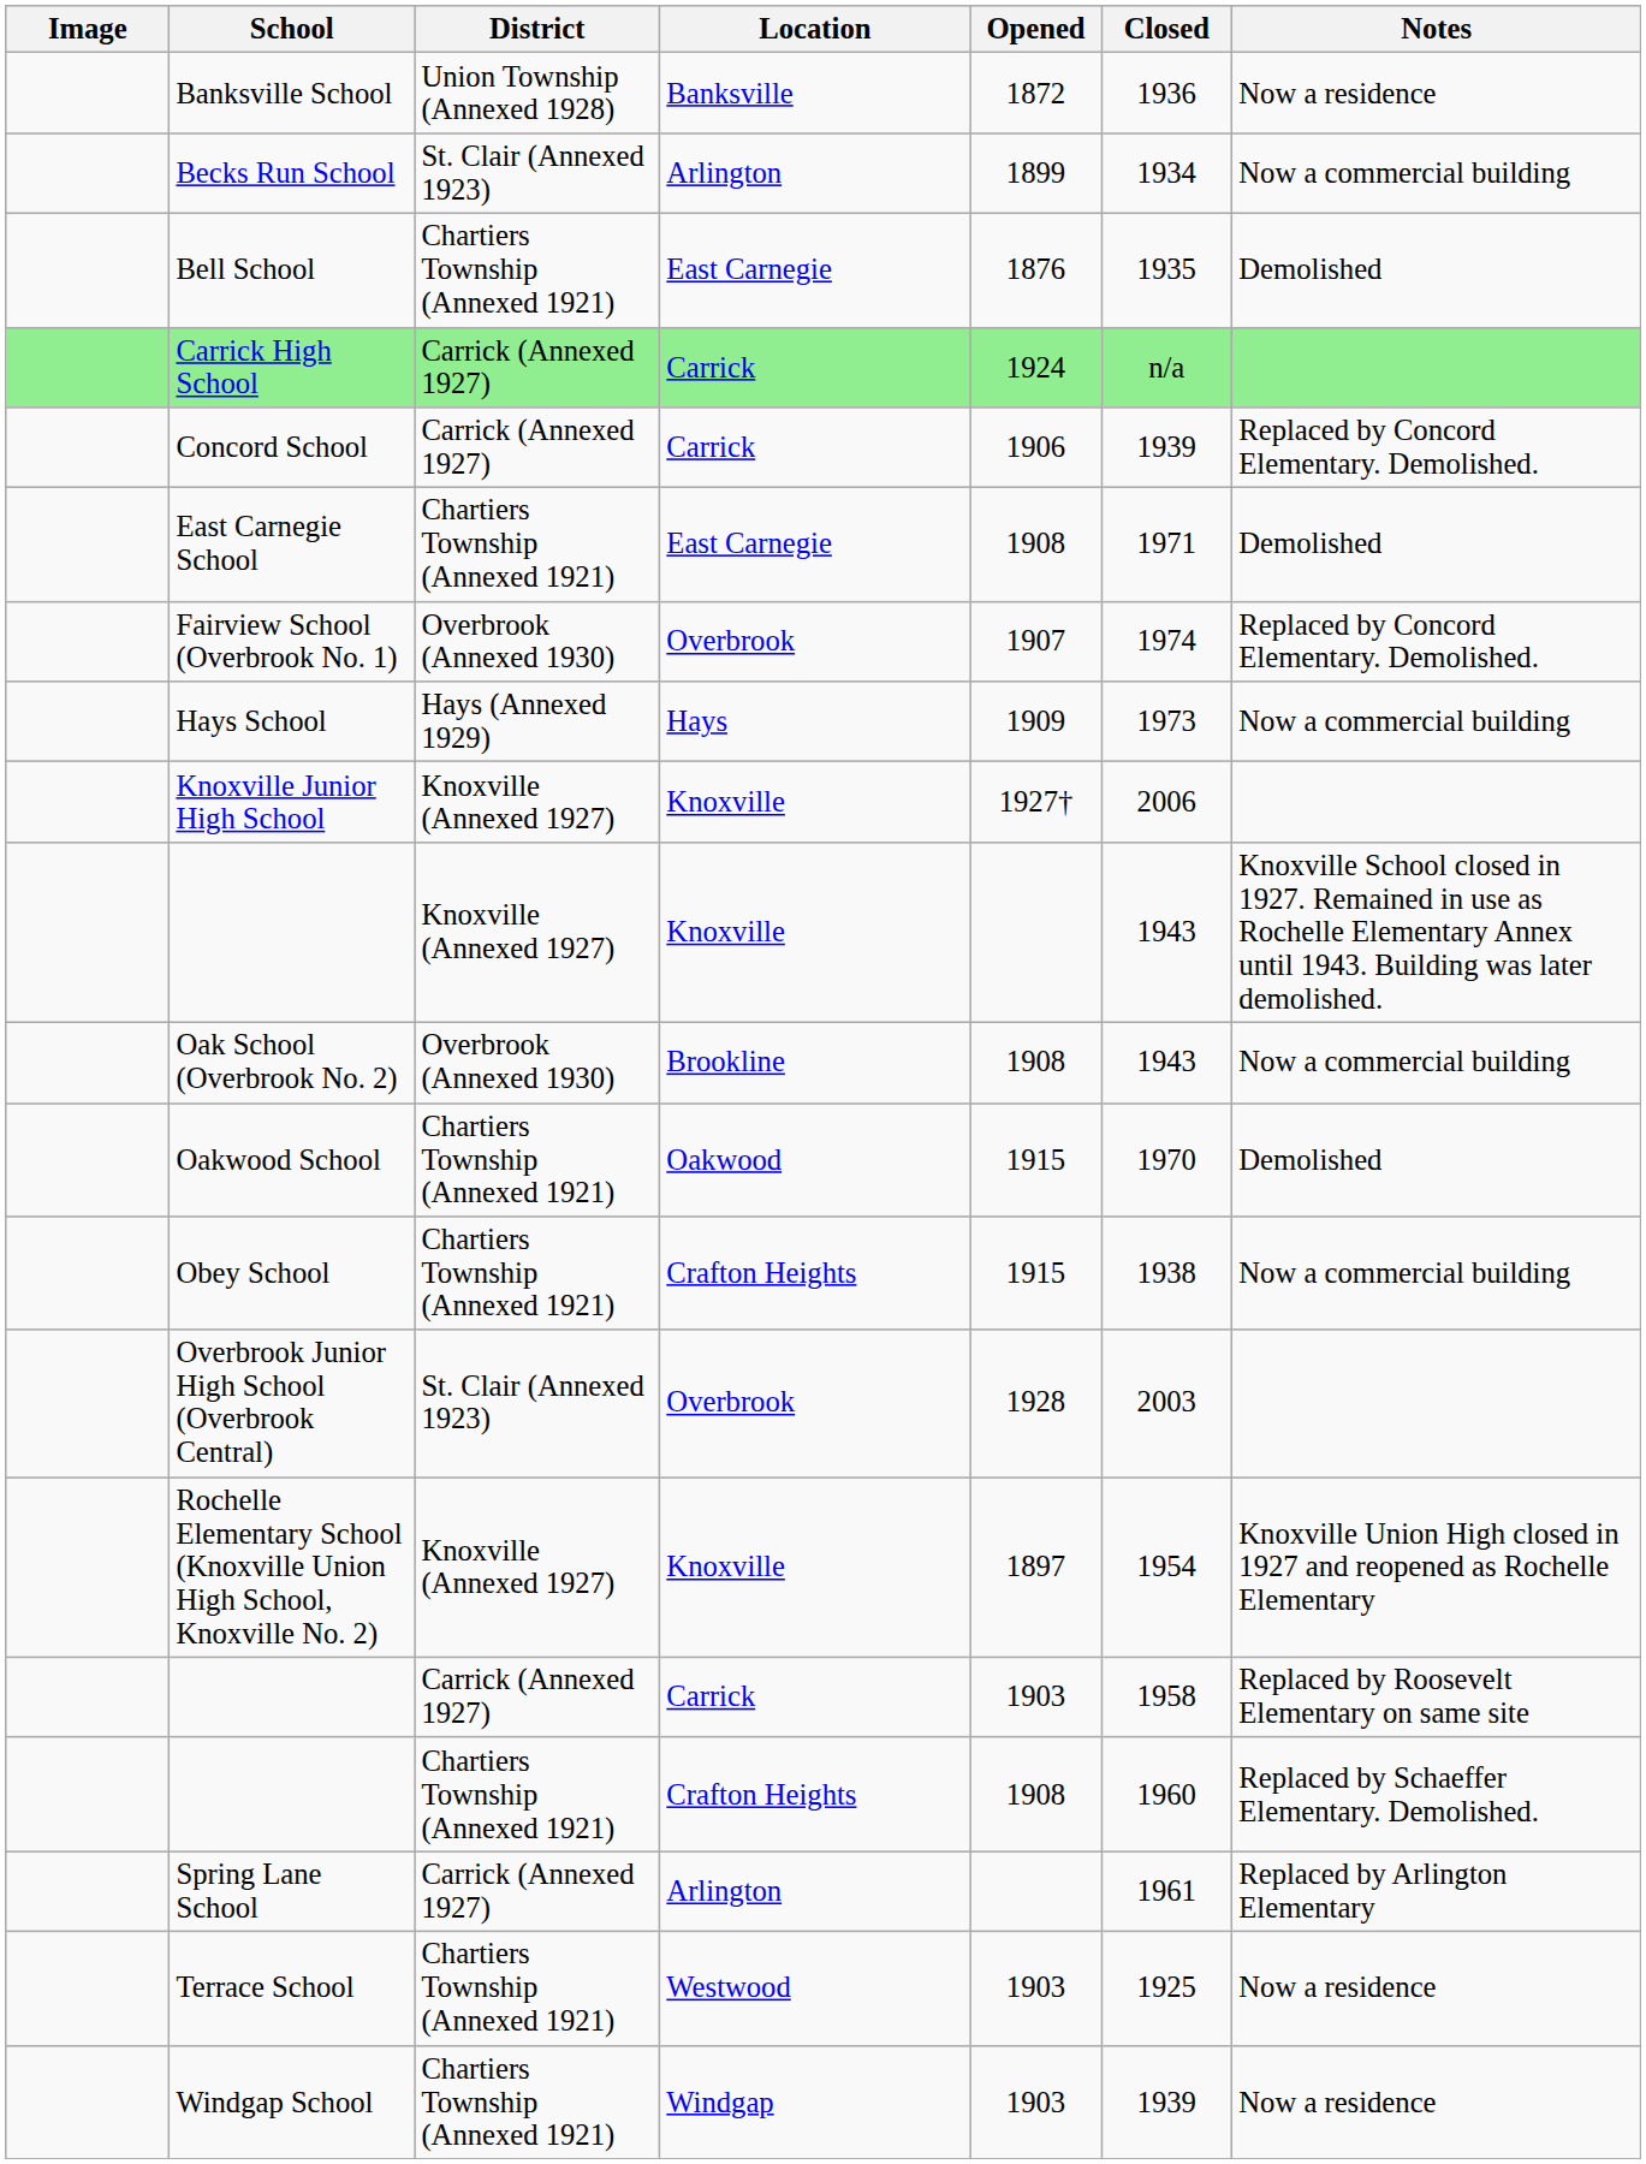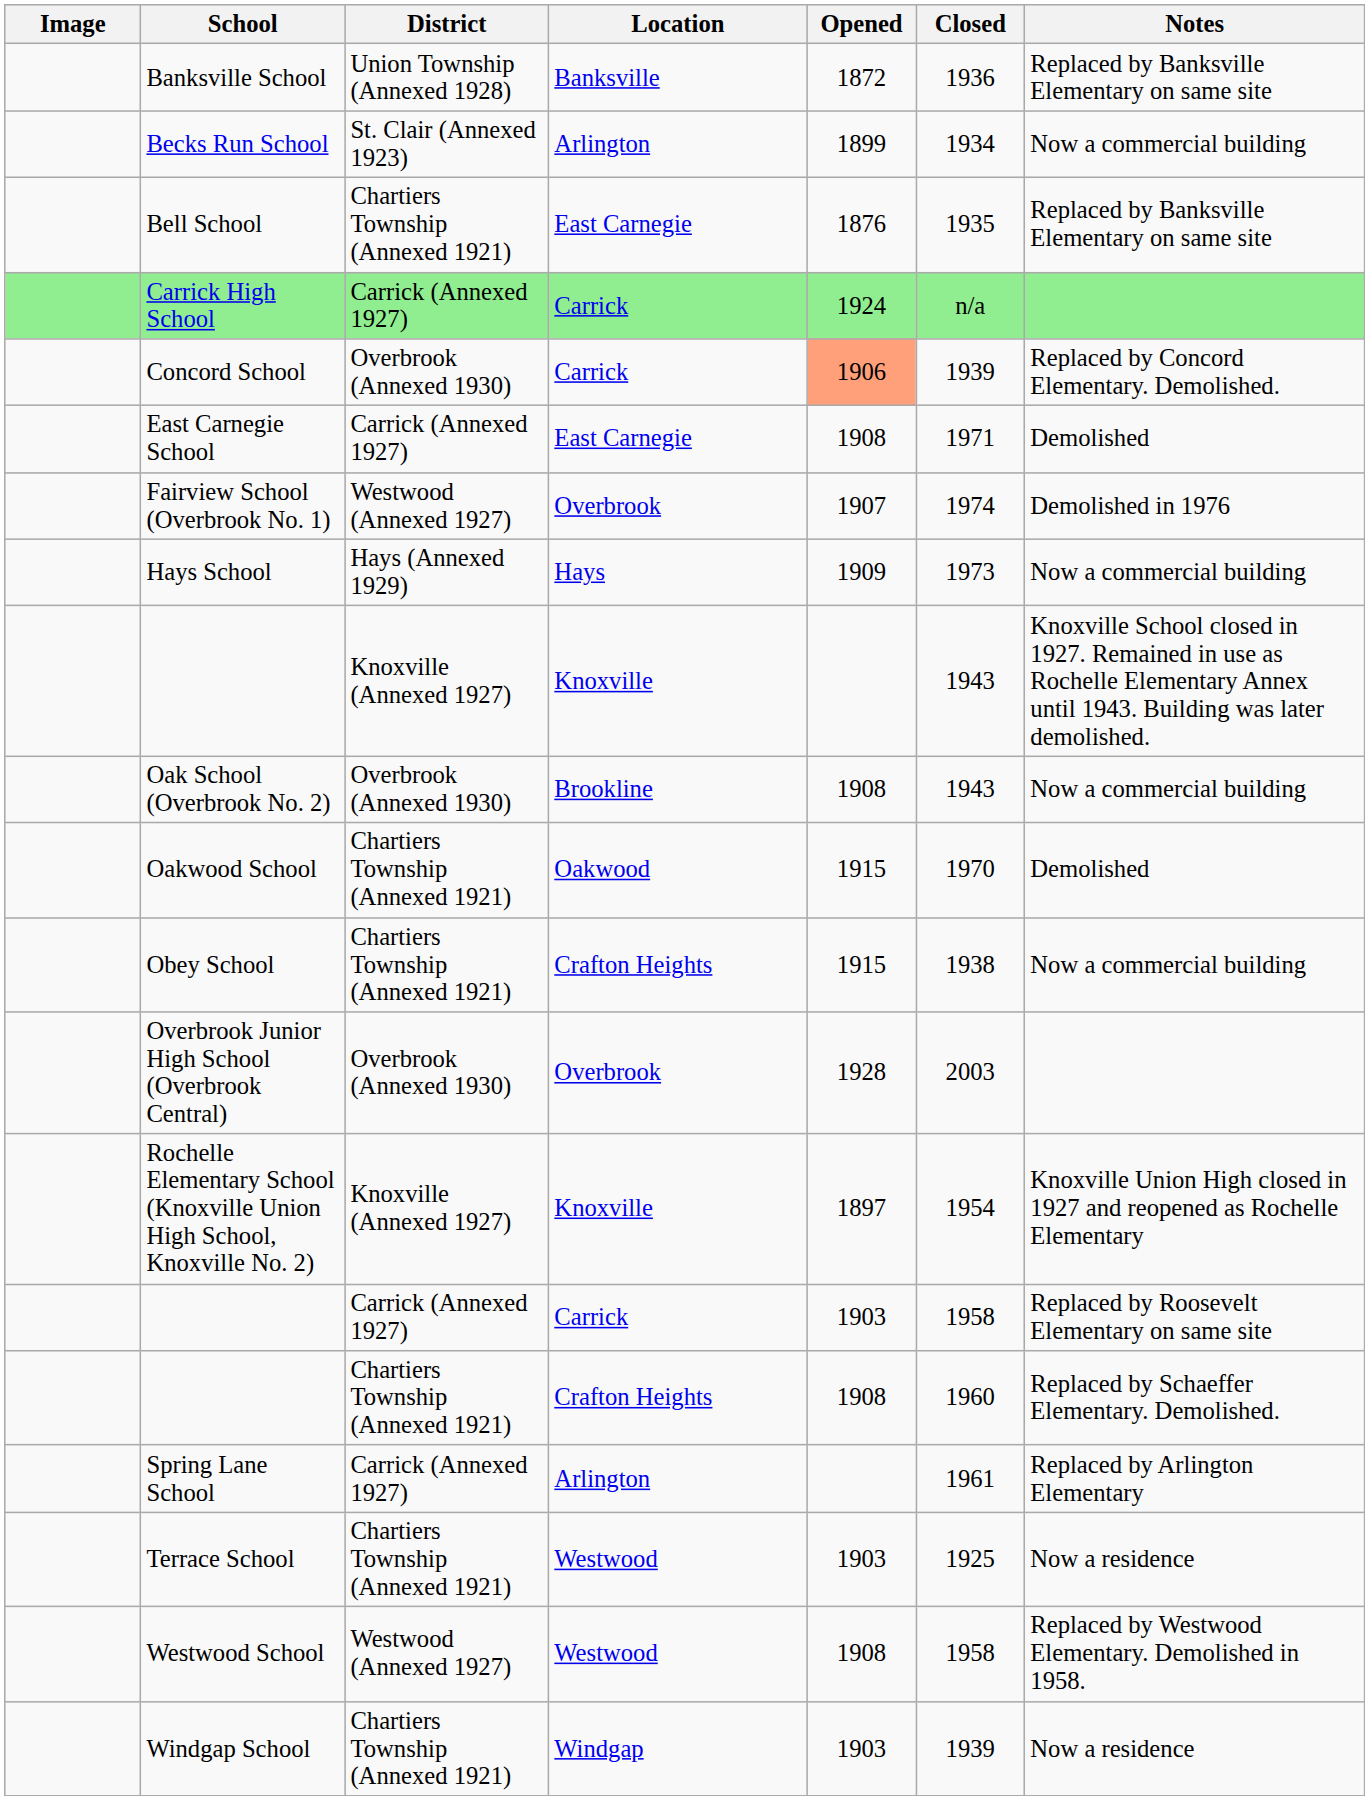Banksville School | Notes: Now a residence -> Replaced by Banksville Elementary on same site
Bell School | Notes: Demolished -> Replaced by Banksville Elementary on same site
Concord School | District: Carrick (Annexed 1927) -> Overbrook (Annexed 1930)
Concord School | Opened: no background -> lightsalmon background
East Carnegie School | District: Chartiers Township (Annexed 1921) -> Carrick (Annexed 1927)
Fairview School (Overbrook No. 1) | District: Overbrook (Annexed 1930) -> Westwood (Annexed 1927)
Fairview School (Overbrook No. 1) | Notes: Replaced by Concord Elementary. Demolished. -> Demolished in 1976
- row: Knoxville Junior High School | Knoxville (Annexed 1927) | Knoxville | 1927† | 2006
Overbrook Junior High School (Overbrook Central) | District: St. Clair (Annexed 1923) -> Overbrook (Annexed 1930)
+ row: Westwood School | Westwood (Annexed 1927) | Westwood | 1908 | 1958 | Replaced by Westwood Elementary. Demolished in 1958.
